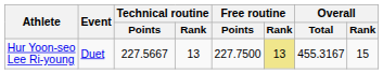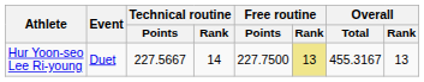Hur Yoon-seo Lee Ri-young | Technical routine / Rank: 13 -> 14
Hur Yoon-seo Lee Ri-young | Overall / Rank: 15 -> 13
